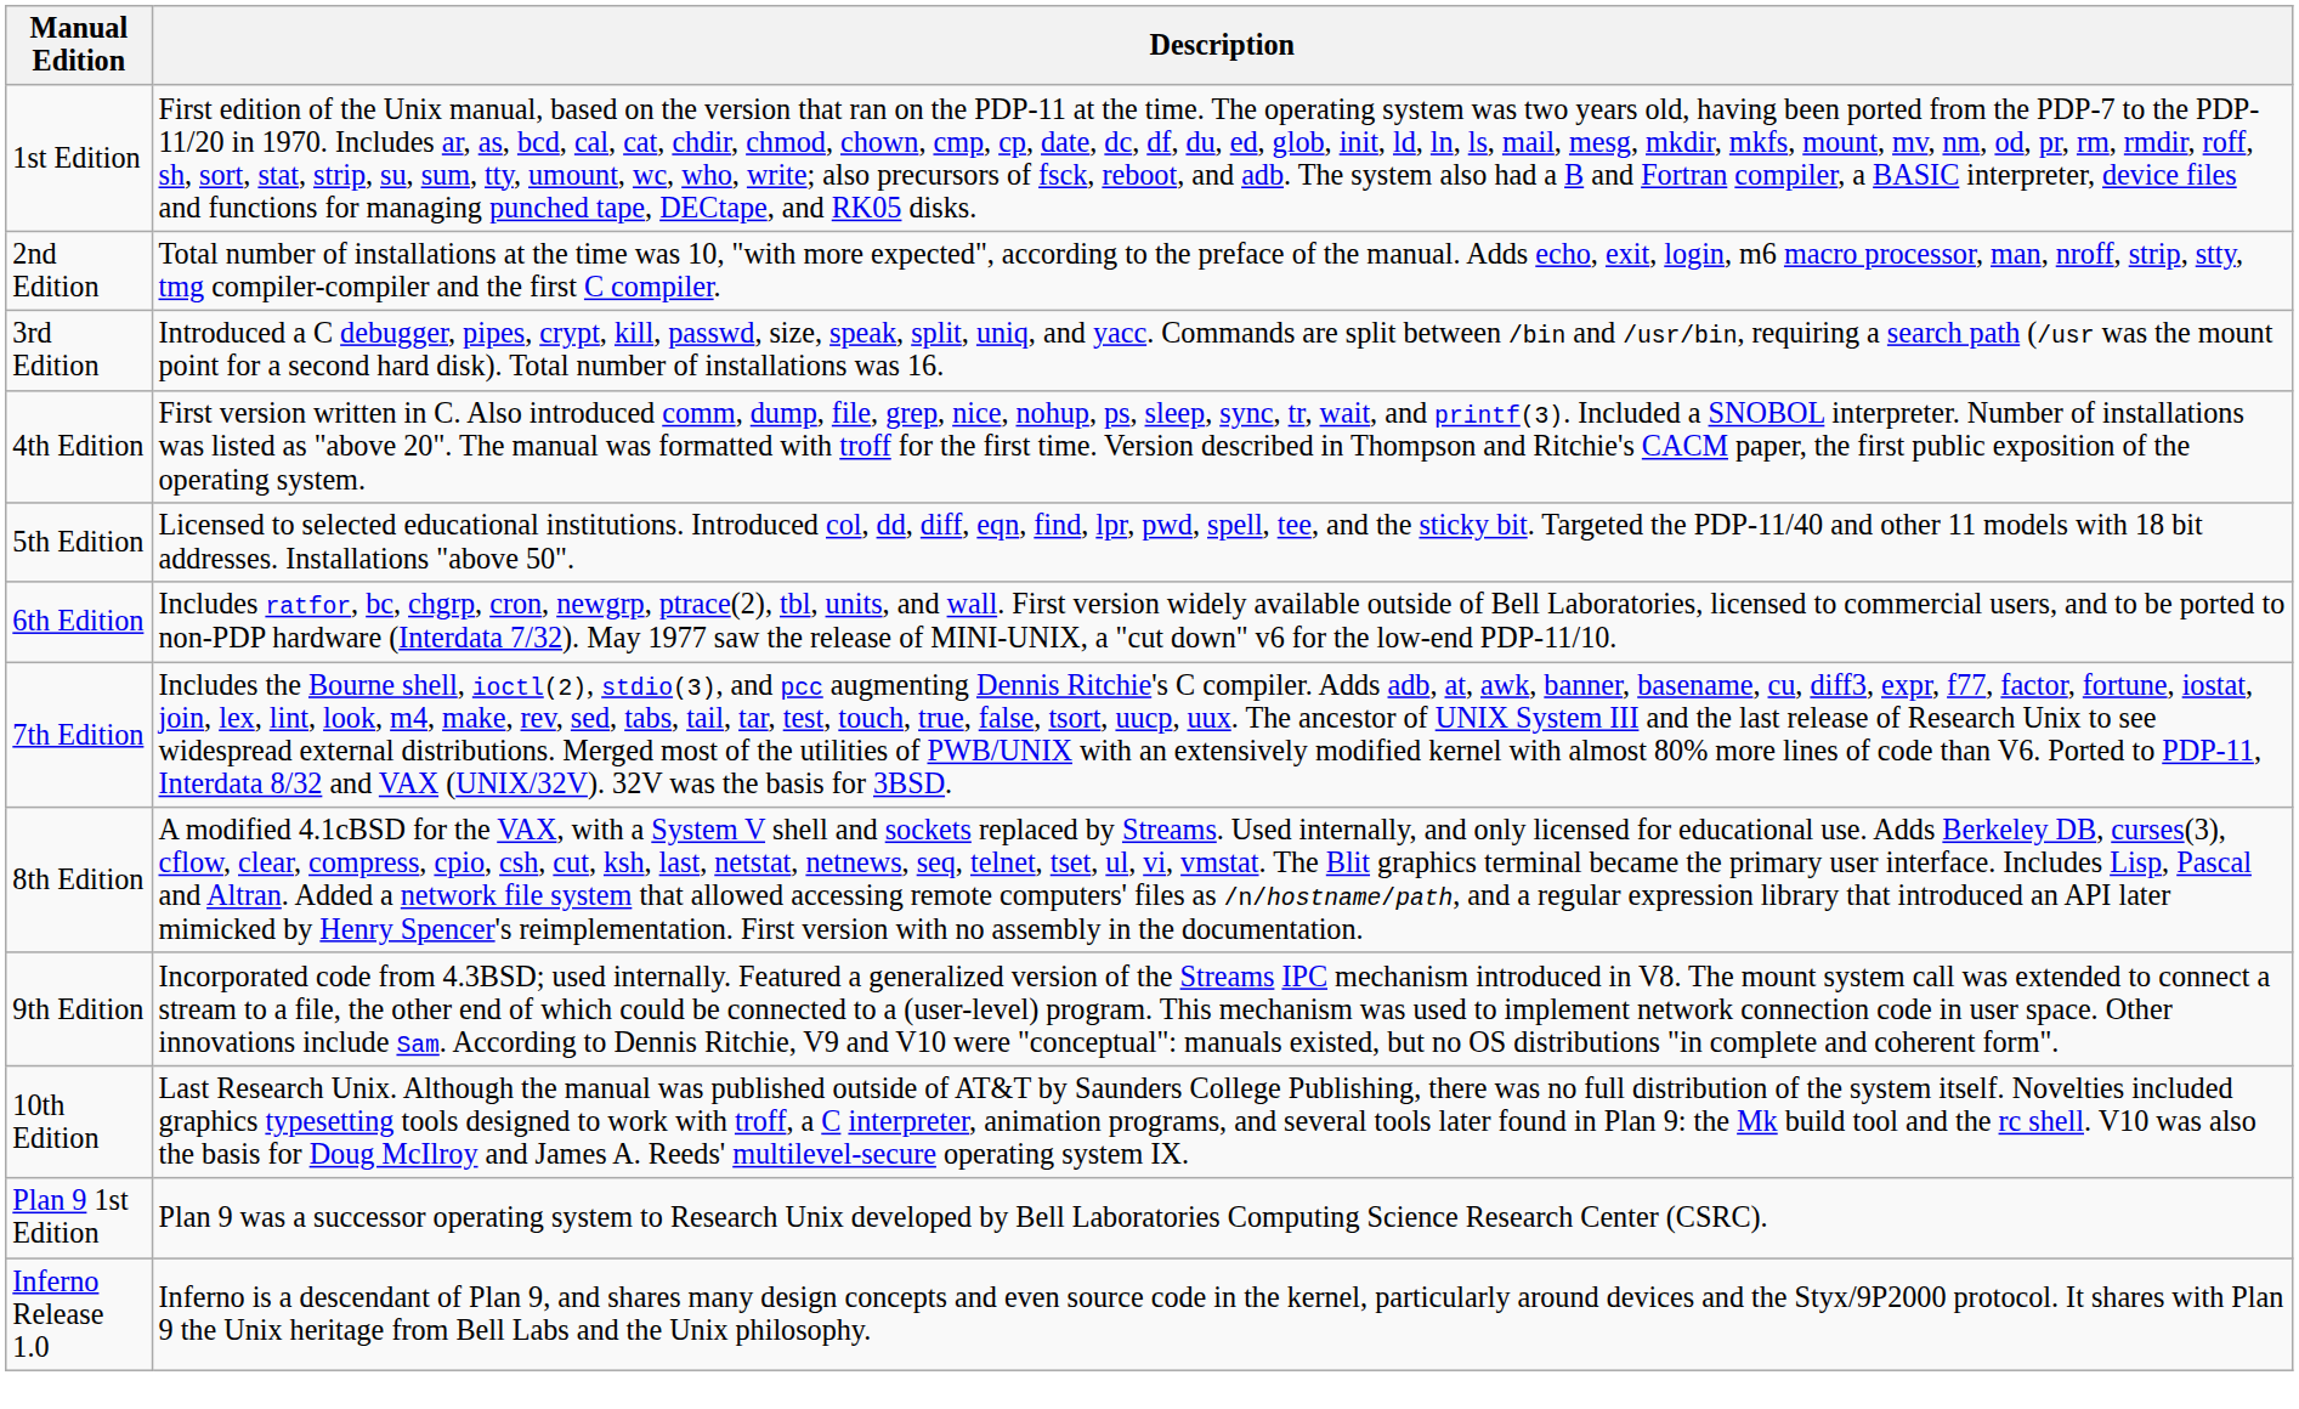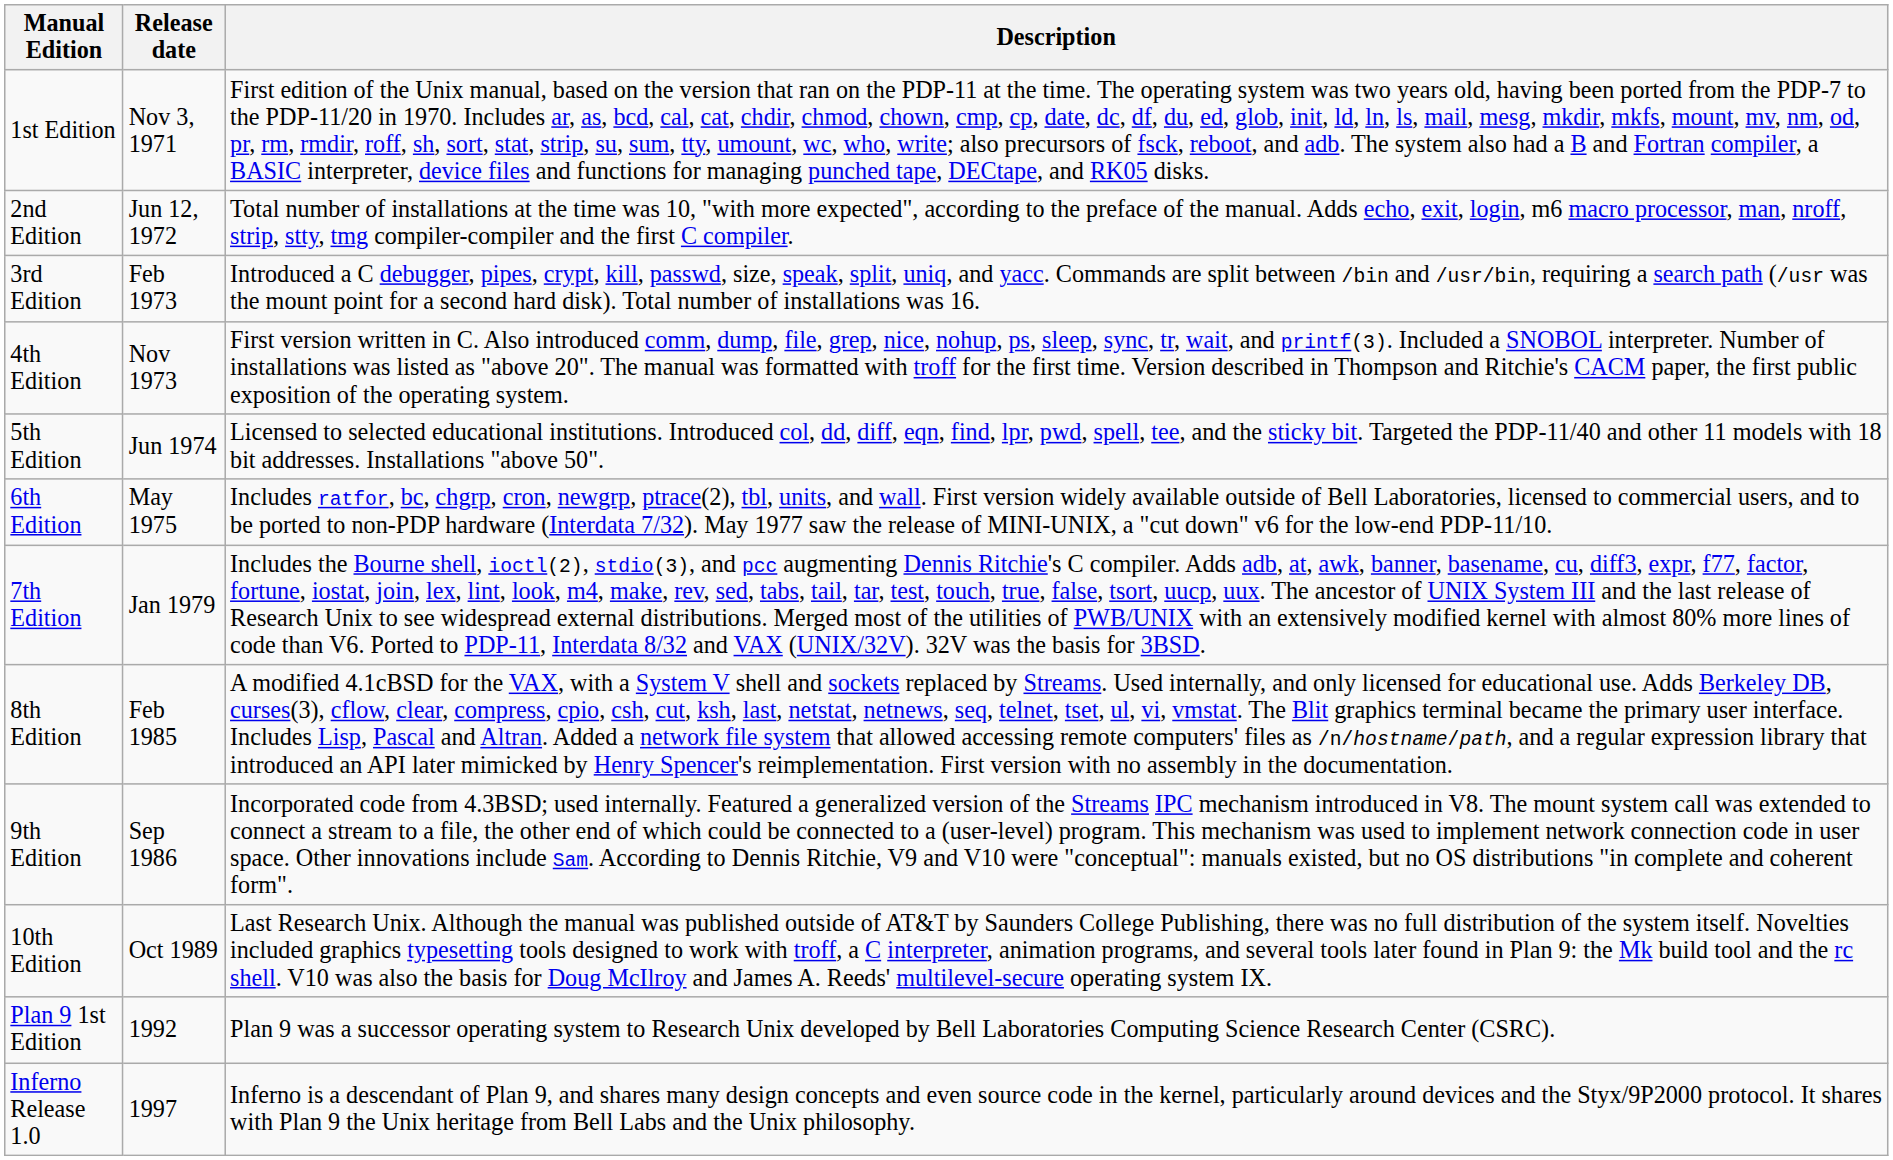+ column: Release date | Nov 3, 1971 | Jun 12, 1972 | Feb 1973 | Nov 1973 | Jun 1974 | May 1975 | Jan 1979 | Feb 1985 | Sep 1986 | Oct 1989 | 1992 | 1997
